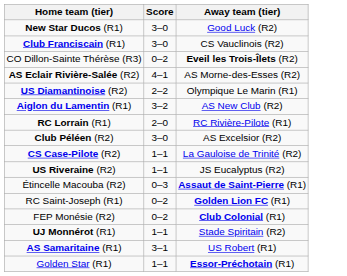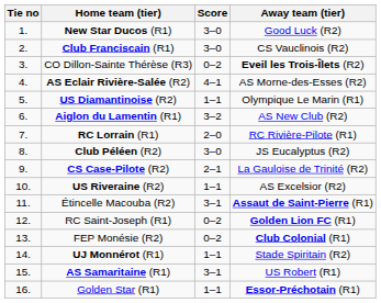+ column: Tie no | 1. | 2. | 3. | 4. | 5. | 6. | 7. | 8. | 9. | 10. | 11. | 12. | 13. | 14. | 15. | 16.
US Diamantinoise (R2) | Score: 2–2 -> 1–1
Club Péléen (R2) | Away team (tier): AS Excelsior (R2) -> JS Eucalyptus (R2)
CS Case-Pilote (R2) | Score: 1–1 -> 2–1
US Riveraine (R2) | Away team (tier): JS Eucalyptus (R2) -> AS Excelsior (R2)
Étincelle Macouba (R2) | Score: 0–3 -> 3–1
